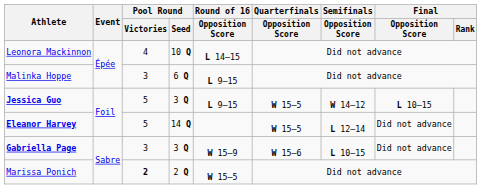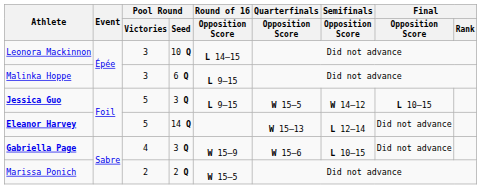Leonora Mackinnon | Pool Round / Victories: 4 -> 3
Eleanor Harvey | Quarterfinals / Opposition Score: W 15–5 -> W 15–13
Gabriella Page | Pool Round / Victories: 3 -> 4
Marissa Ponich | Pool Round / Victories: bold -> normal
